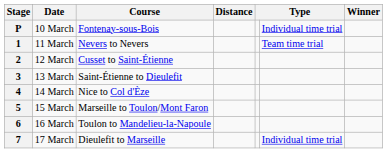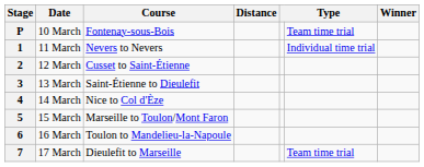P | column 6: Individual time trial -> Team time trial
1 | column 6: Team time trial -> Individual time trial
7 | column 6: Individual time trial -> Team time trial
